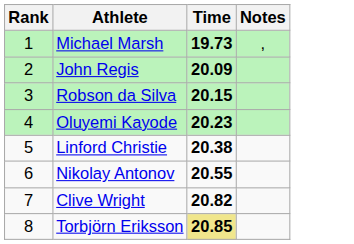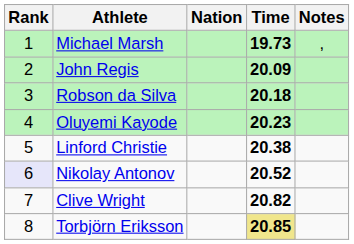+ column: Nation
Robson da Silva | Time: 20.15 -> 20.18
Nikolay Antonov | Rank: no background -> lavender background
Nikolay Antonov | Time: 20.55 -> 20.52
